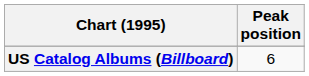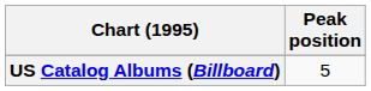US Catalog Albums (Billboard) | Peak position: 6 -> 5
